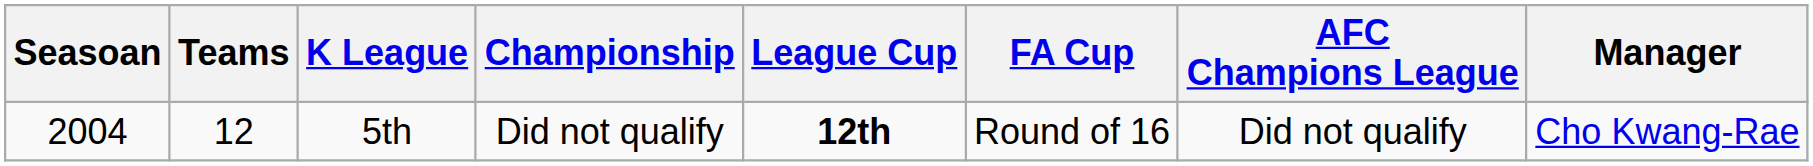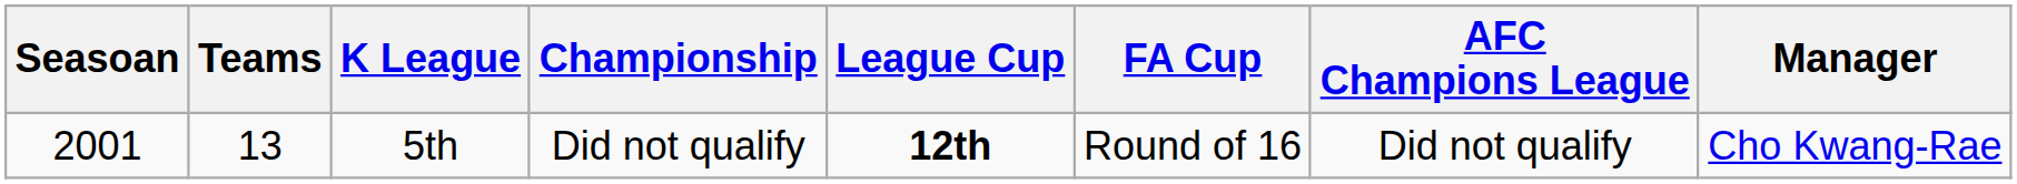5th | Seasoan: 2004 -> 2001
5th | Teams: 12 -> 13
